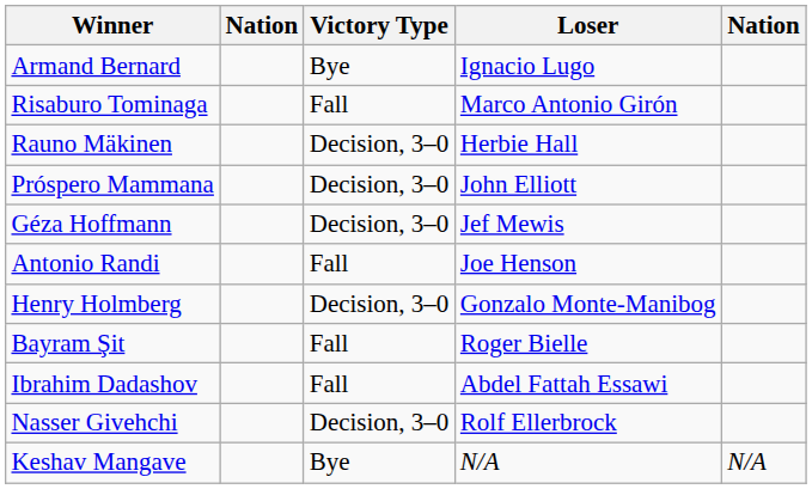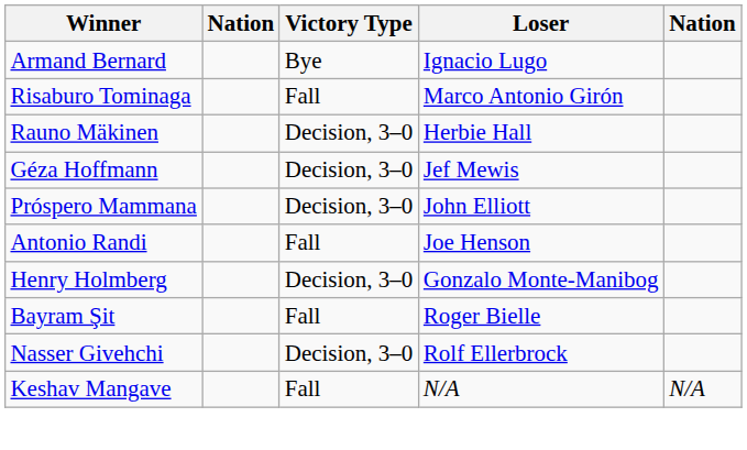rows swapped: Géza Hoffmann <-> Próspero Mammana
- row: Ibrahim Dadashov | Fall | Abdel Fattah Essawi
Keshav Mangave | Victory Type: Bye -> Fall
